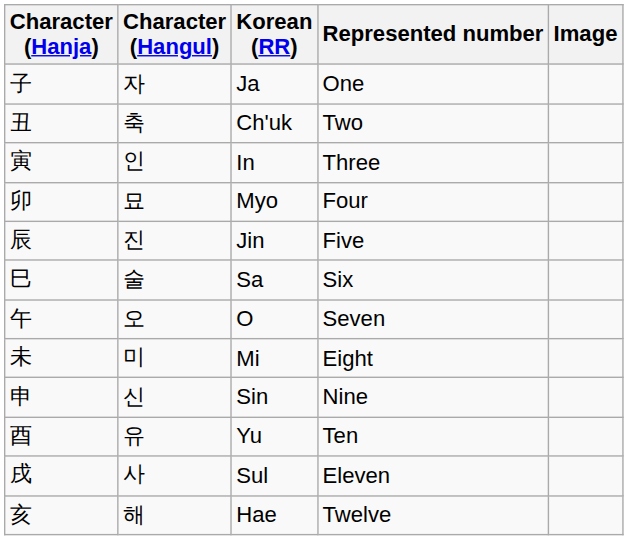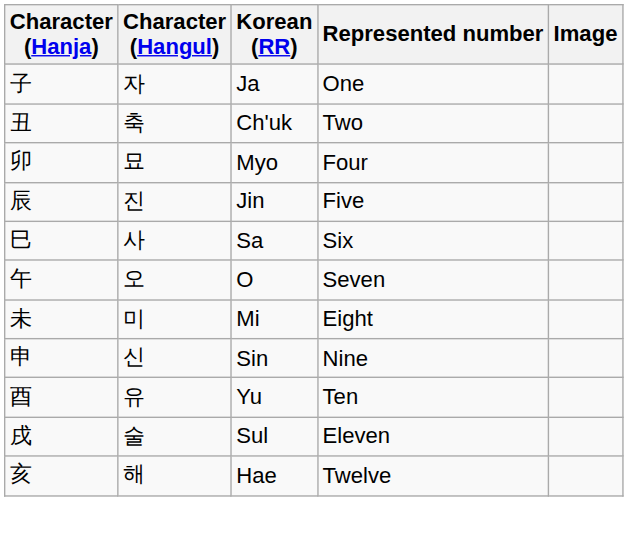- row: 寅 | 인 | In | Three
Sa | Character (Hangul): 술 -> 사
Sul | Character (Hangul): 사 -> 술
